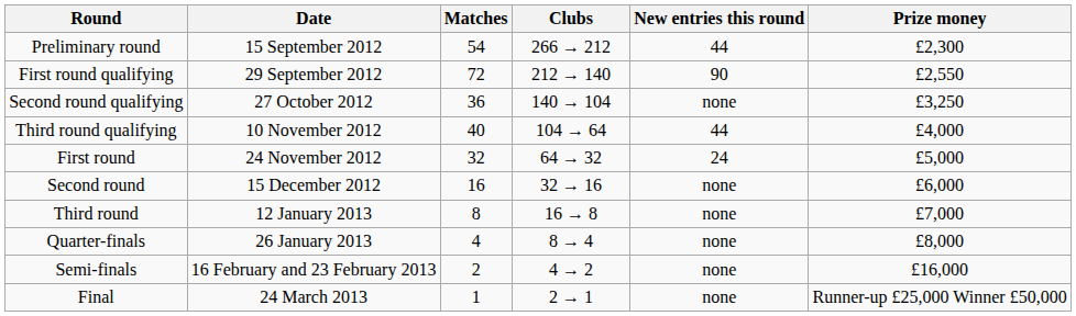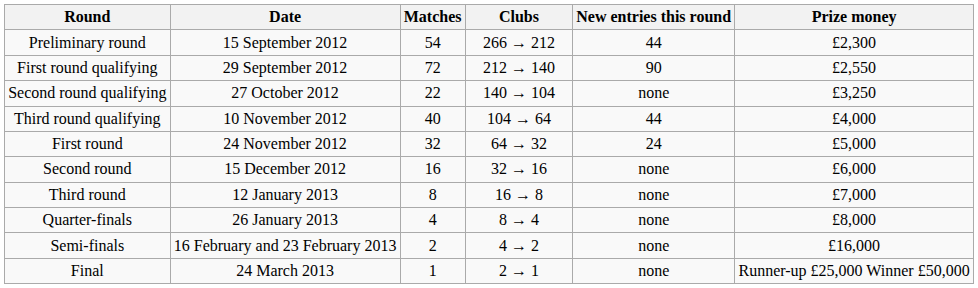Second round qualifying | Matches: 36 -> 22
